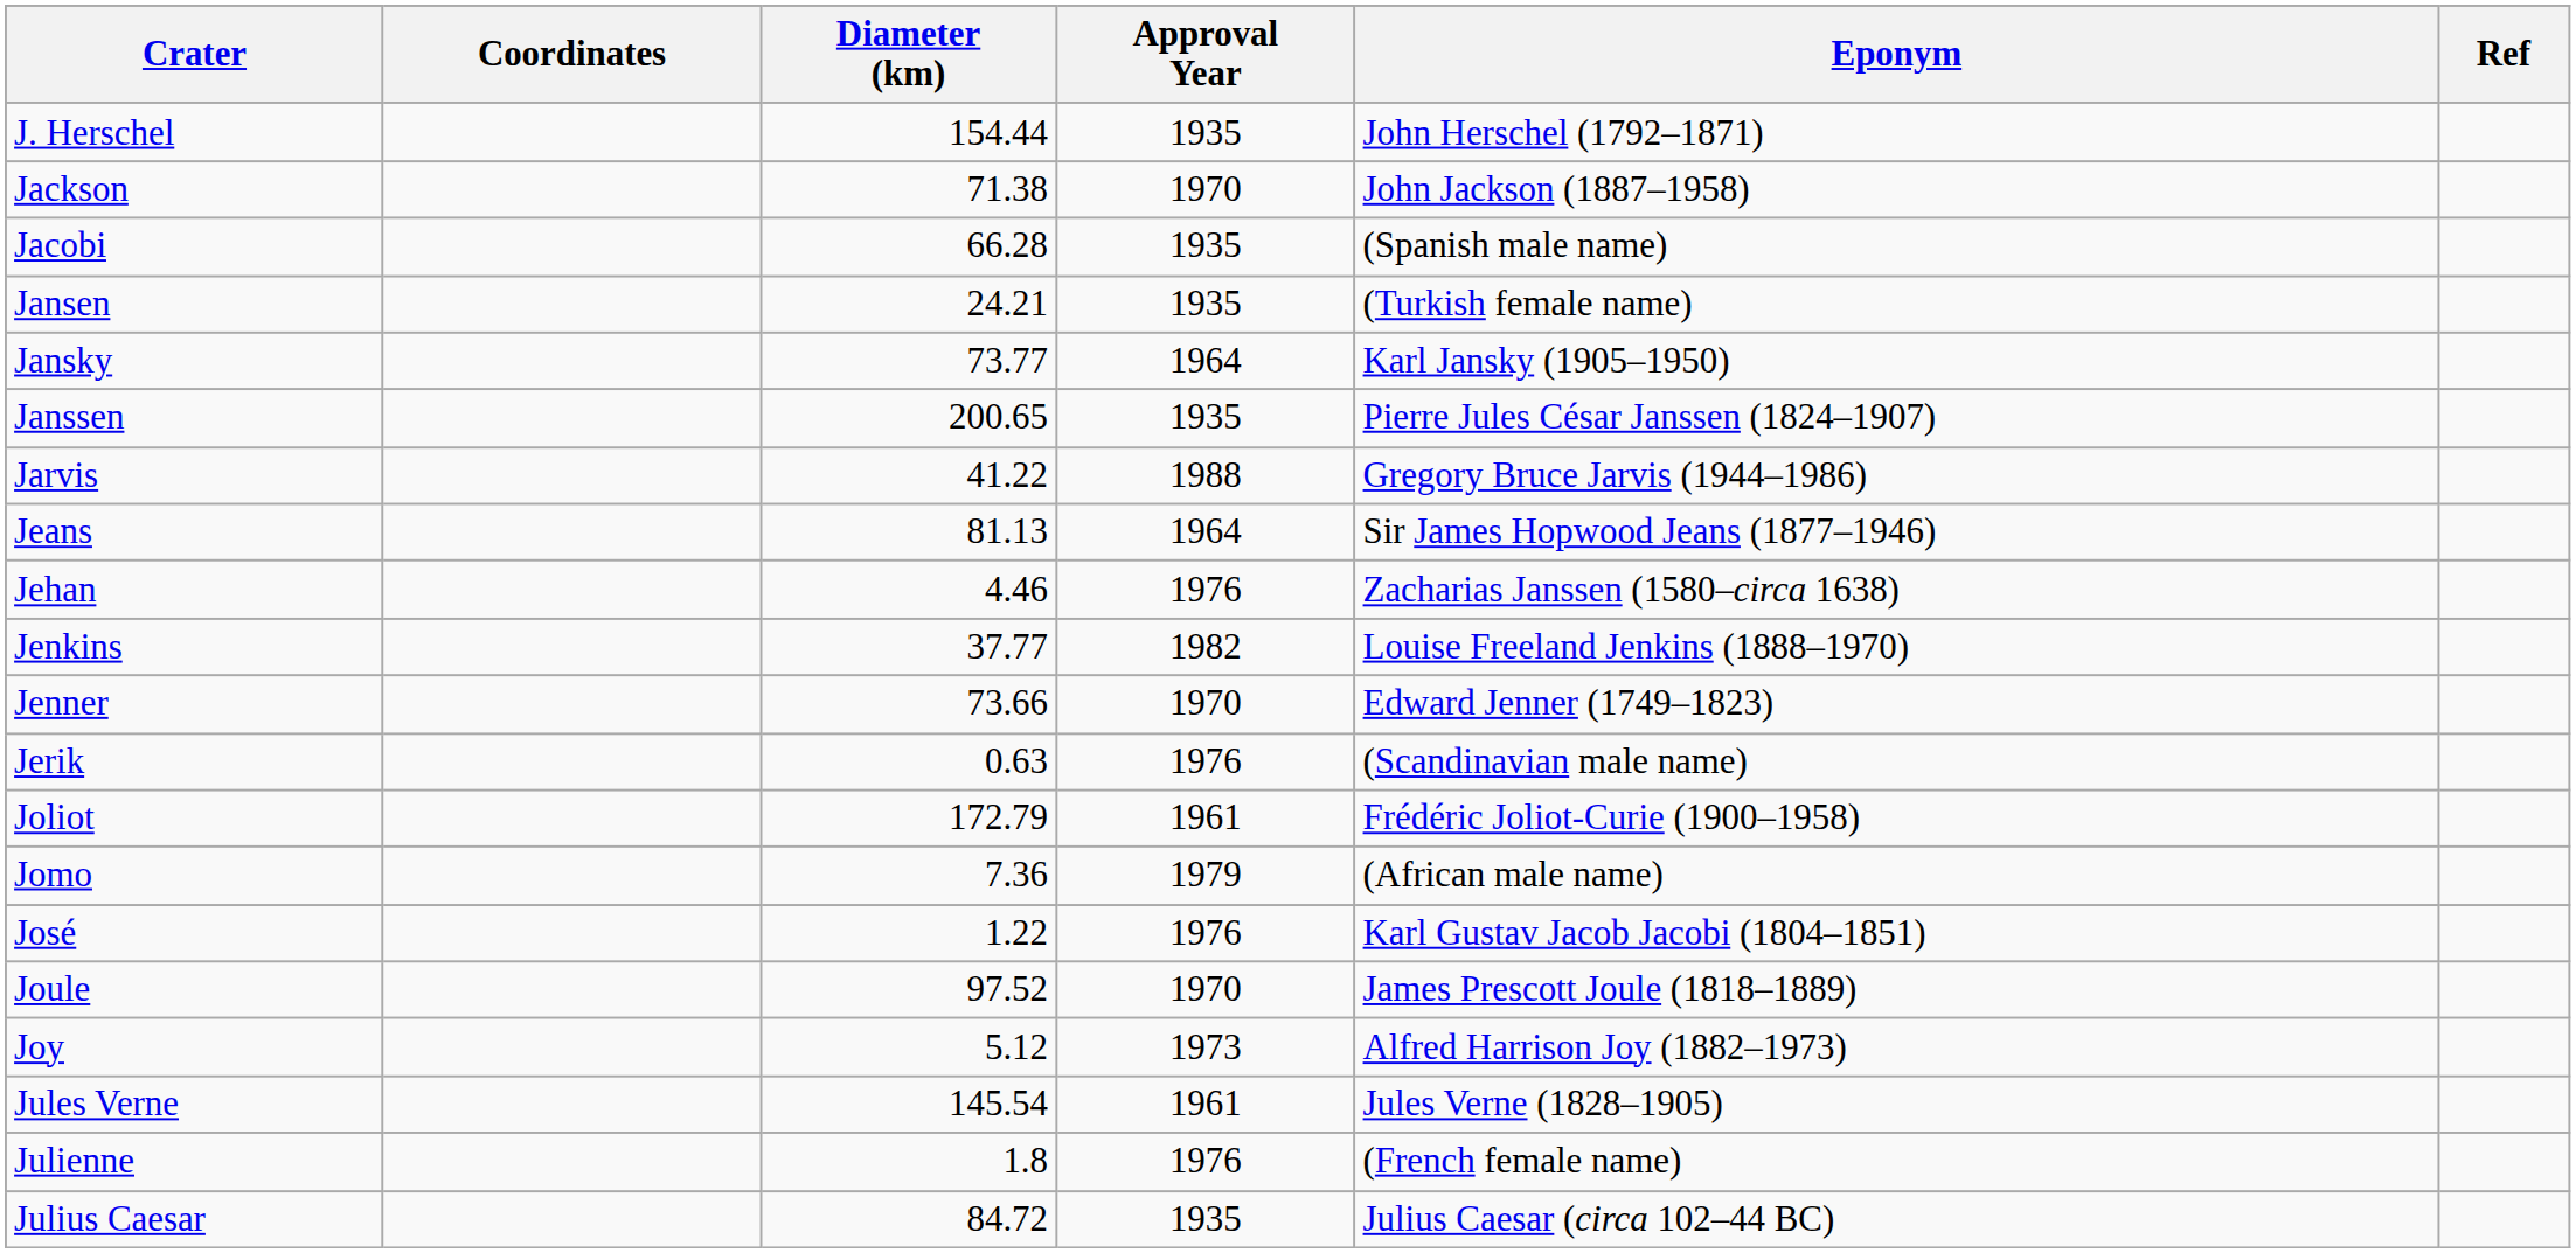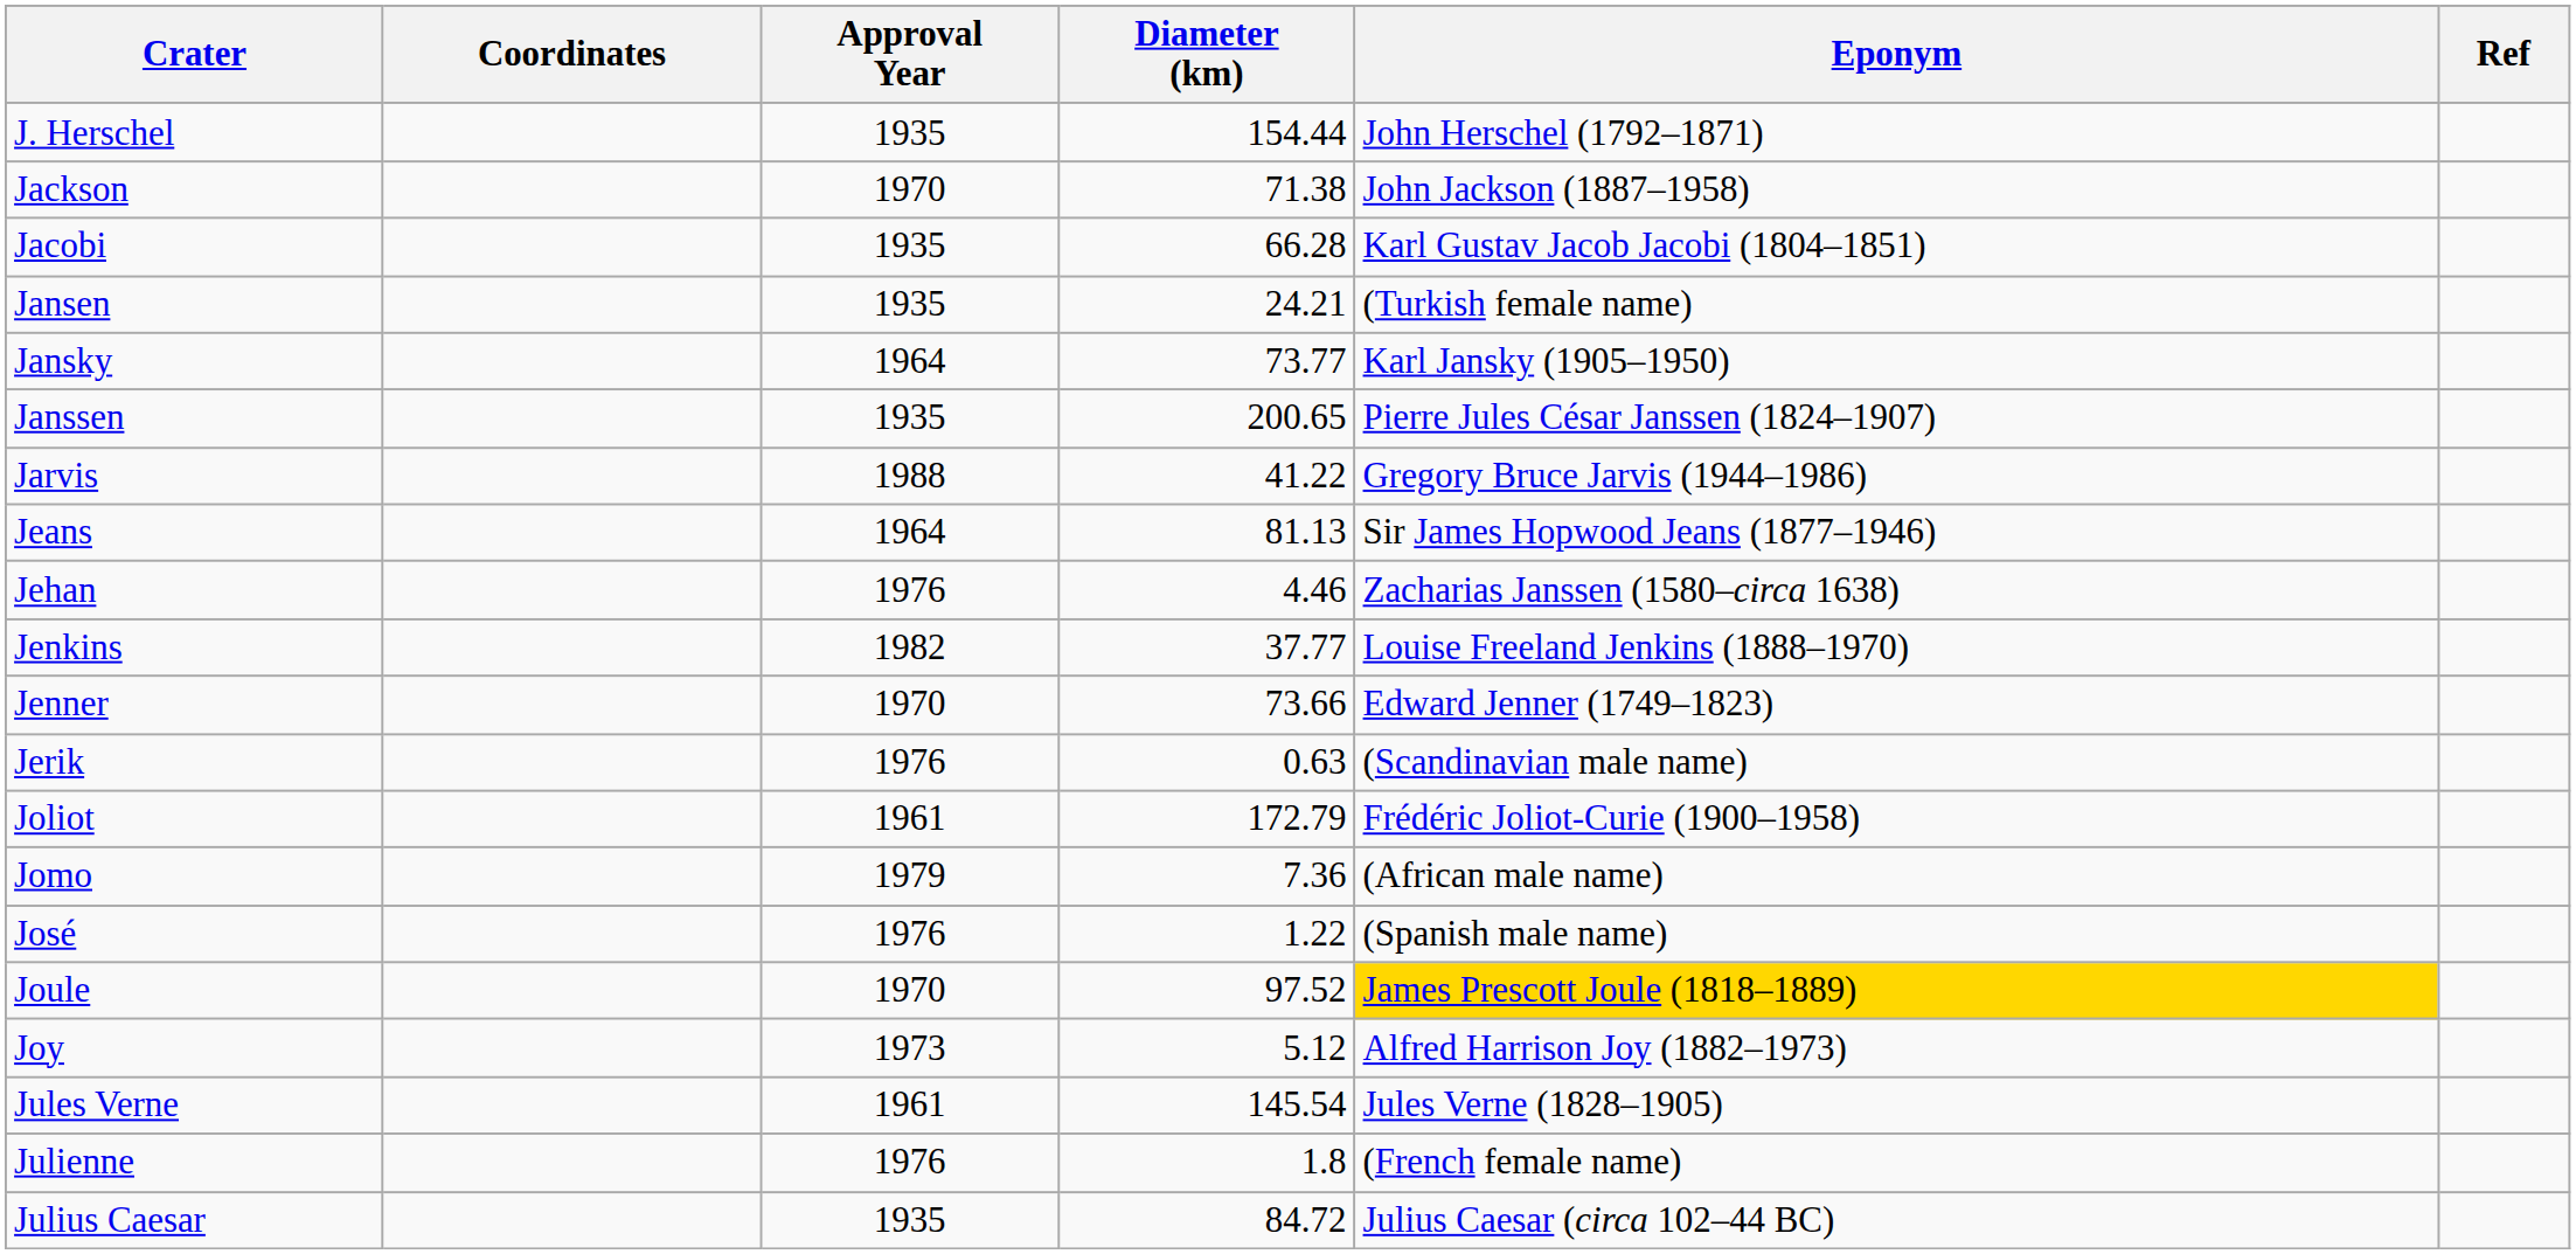columns swapped: Diameter (km) <-> Approval Year
Jacobi | Eponym: (Spanish male name) -> Karl Gustav Jacob Jacobi (1804–1851)
José | Eponym: Karl Gustav Jacob Jacobi (1804–1851) -> (Spanish male name)
Joule | Eponym: no background -> gold background
